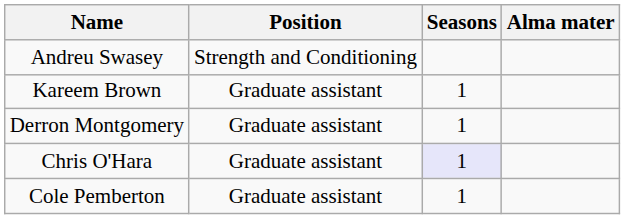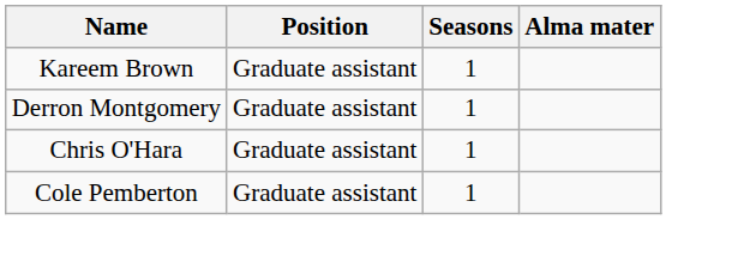- row: Andreu Swasey | Strength and Conditioning
Chris O'Hara | Seasons: lavender background -> no background
